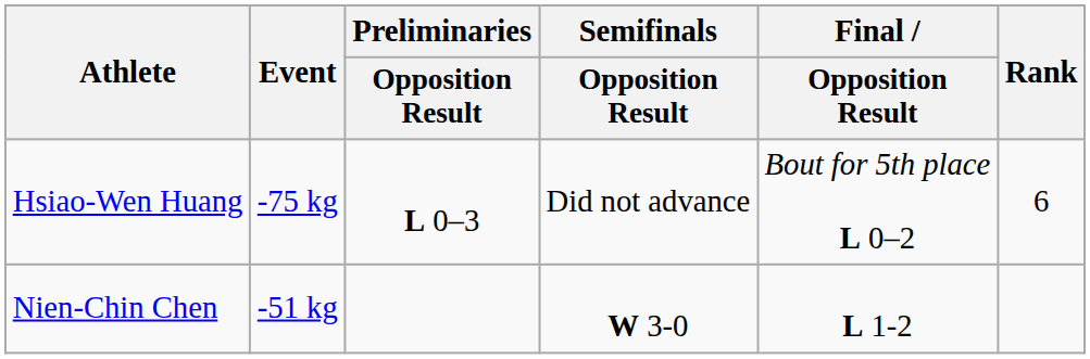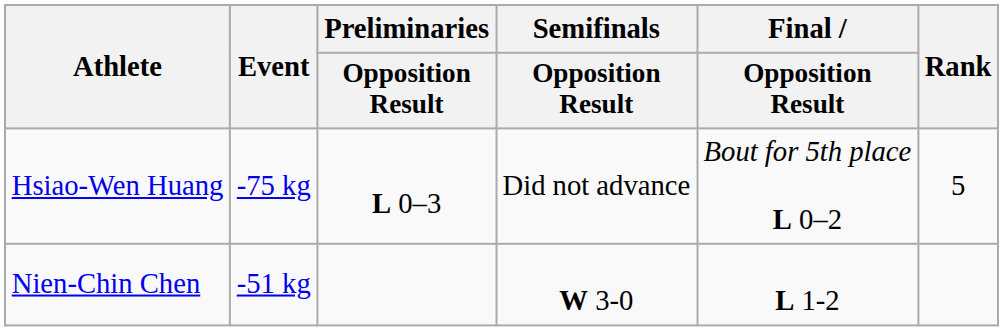Hsiao-Wen Huang | Rank: 6 -> 5
